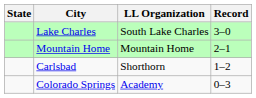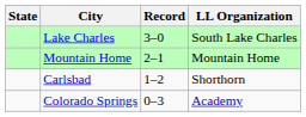columns swapped: LL Organization <-> Record
